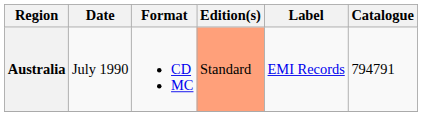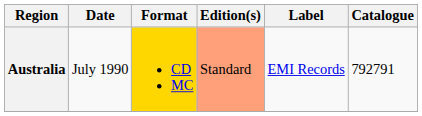Australia | Format: no background -> gold background
Australia | Catalogue: 794791 -> 792791
